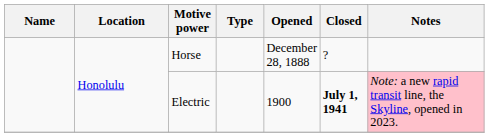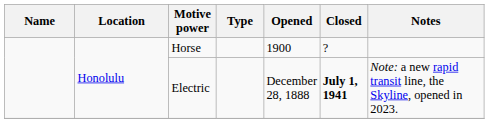Horse | Opened: December 28, 1888 -> 1900
Electric | Opened: 1900 -> December 28, 1888
Electric | Notes: pink background -> no background
